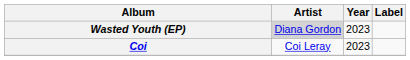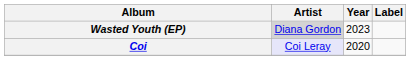Coi | Artist: no background -> lavender background
Coi | Year: 2023 -> 2020
